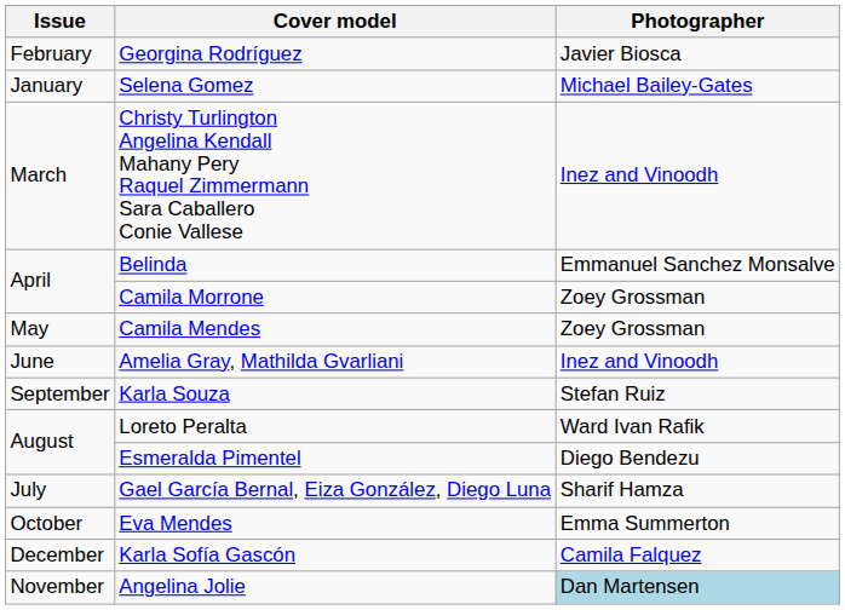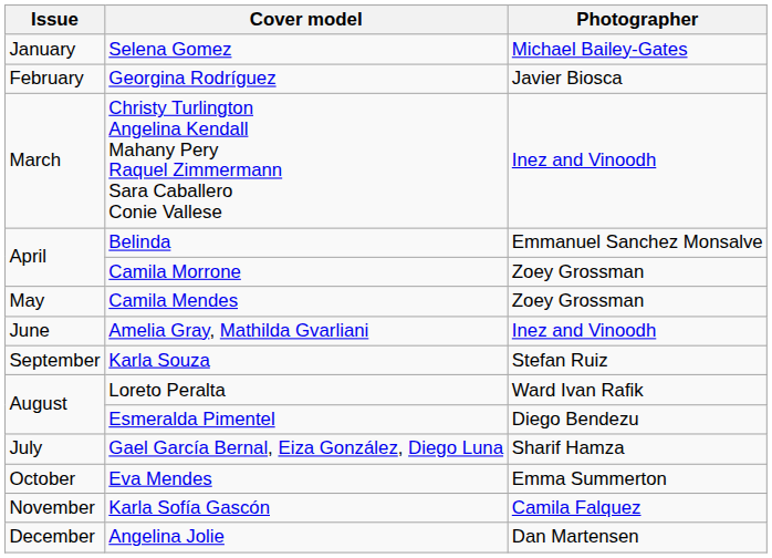rows swapped: Selena Gomez <-> Georgina Rodríguez
Karla Sofía Gascón | Issue: December -> November
Angelina Jolie | Issue: November -> December
Angelina Jolie | Photographer: lightblue background -> no background
